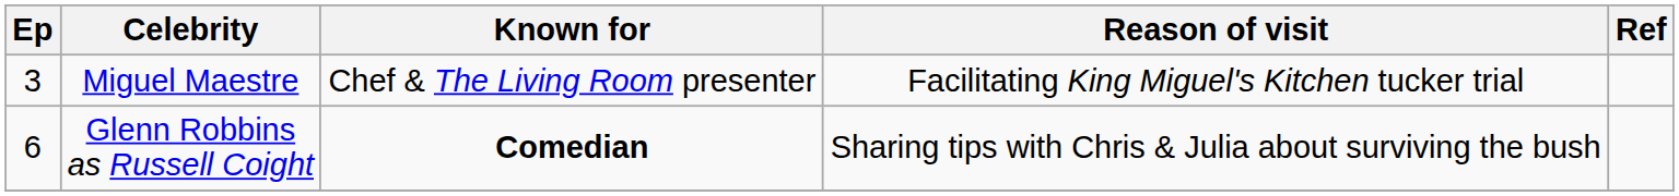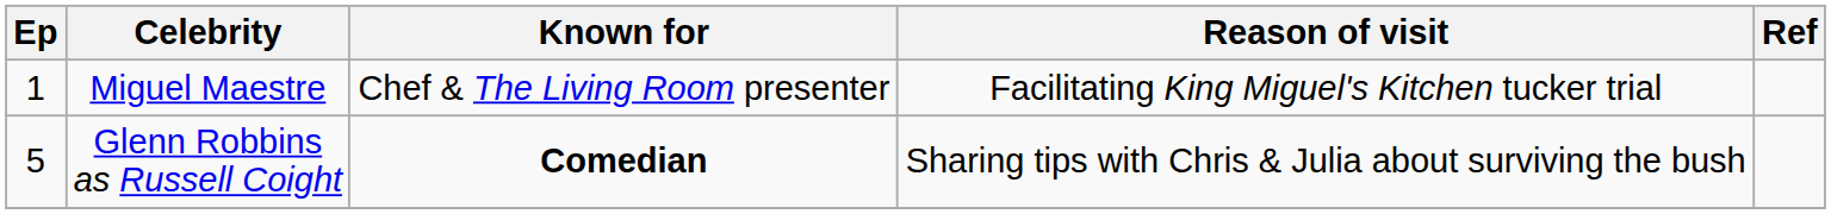Miguel Maestre | Ep: 3 -> 1
Glenn Robbins as Russell Coight | Ep: 6 -> 5
